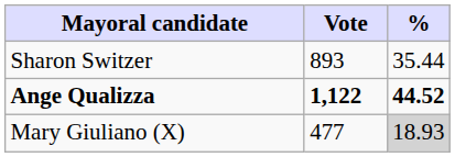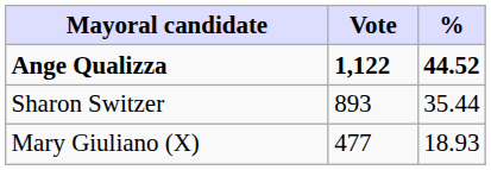rows swapped: Ange Qualizza <-> Sharon Switzer
Mary Giuliano (X) | %: lightgrey background -> no background
